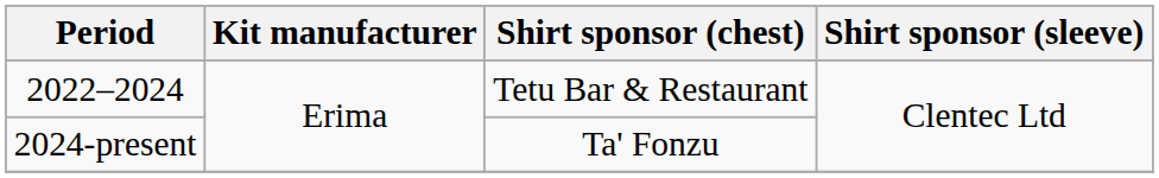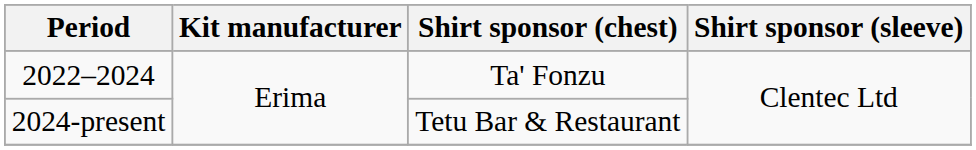2022–2024 | Shirt sponsor (chest): Tetu Bar & Restaurant -> Ta' Fonzu
2024-present | Shirt sponsor (chest): Ta' Fonzu -> Tetu Bar & Restaurant
